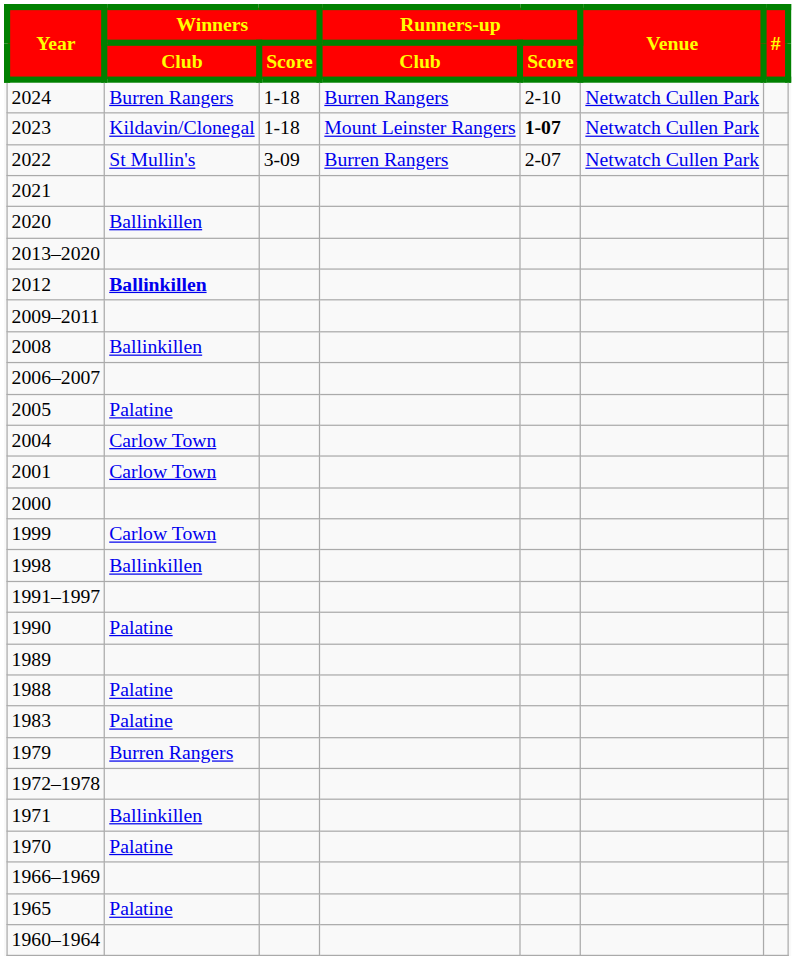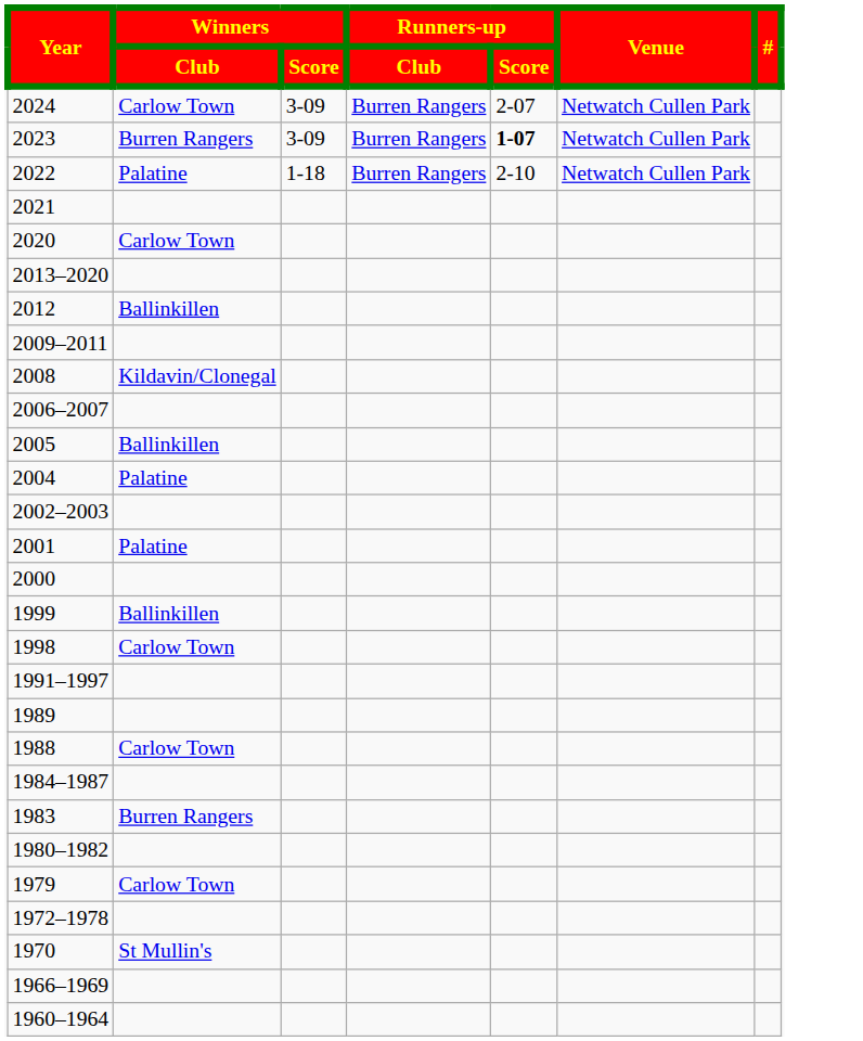2024 | Winners / Club: Burren Rangers -> Carlow Town
2024 | Winners / Score: 1-18 -> 3-09
2024 | Runners-up / Score: 2-10 -> 2-07
2023 | Winners / Club: Kildavin/Clonegal -> Burren Rangers
2023 | Winners / Score: 1-18 -> 3-09
2023 | Runners-up / Club: Mount Leinster Rangers -> Burren Rangers
2022 | Winners / Club: St Mullin's -> Palatine
2022 | Winners / Score: 3-09 -> 1-18
2022 | Runners-up / Score: 2-07 -> 2-10
2020 | Winners / Club: Ballinkillen -> Carlow Town
2012 | Winners / Club: bold -> normal
2008 | Winners / Club: Ballinkillen -> Kildavin/Clonegal
2005 | Winners / Club: Palatine -> Ballinkillen
2004 | Winners / Club: Carlow Town -> Palatine
+ row: 2002–2003
2001 | Winners / Club: Carlow Town -> Palatine
1999 | Winners / Club: Carlow Town -> Ballinkillen
1998 | Winners / Club: Ballinkillen -> Carlow Town
- row: 1990 | Palatine
1988 | Winners / Club: Palatine -> Carlow Town
+ row: 1984–1987
1983 | Winners / Club: Palatine -> Burren Rangers
+ row: 1980–1982
1979 | Winners / Club: Burren Rangers -> Carlow Town
- row: 1971 | Ballinkillen
1970 | Winners / Club: Palatine -> St Mullin's
- row: 1965 | Palatine
